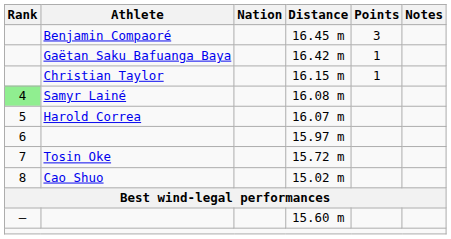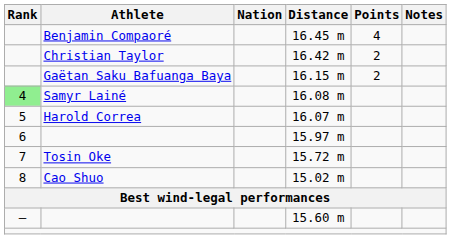16.45 m | Points: 3 -> 4
16.42 m | Athlete: Gaëtan Saku Bafuanga Baya -> Christian Taylor
16.42 m | Points: 1 -> 2
16.15 m | Athlete: Christian Taylor -> Gaëtan Saku Bafuanga Baya
16.15 m | Points: 1 -> 2
